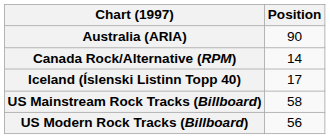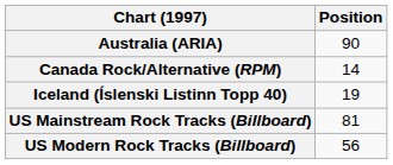Iceland (Íslenski Listinn Topp 40) | Position: 17 -> 19
US Mainstream Rock Tracks (Billboard) | Position: 58 -> 81
